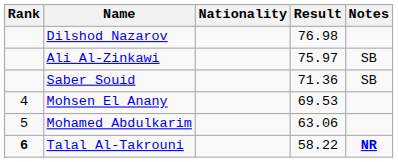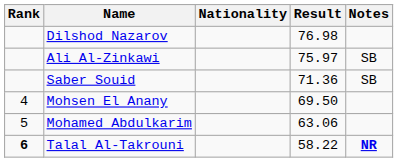Mohsen El Anany | Result: 69.53 -> 69.50
